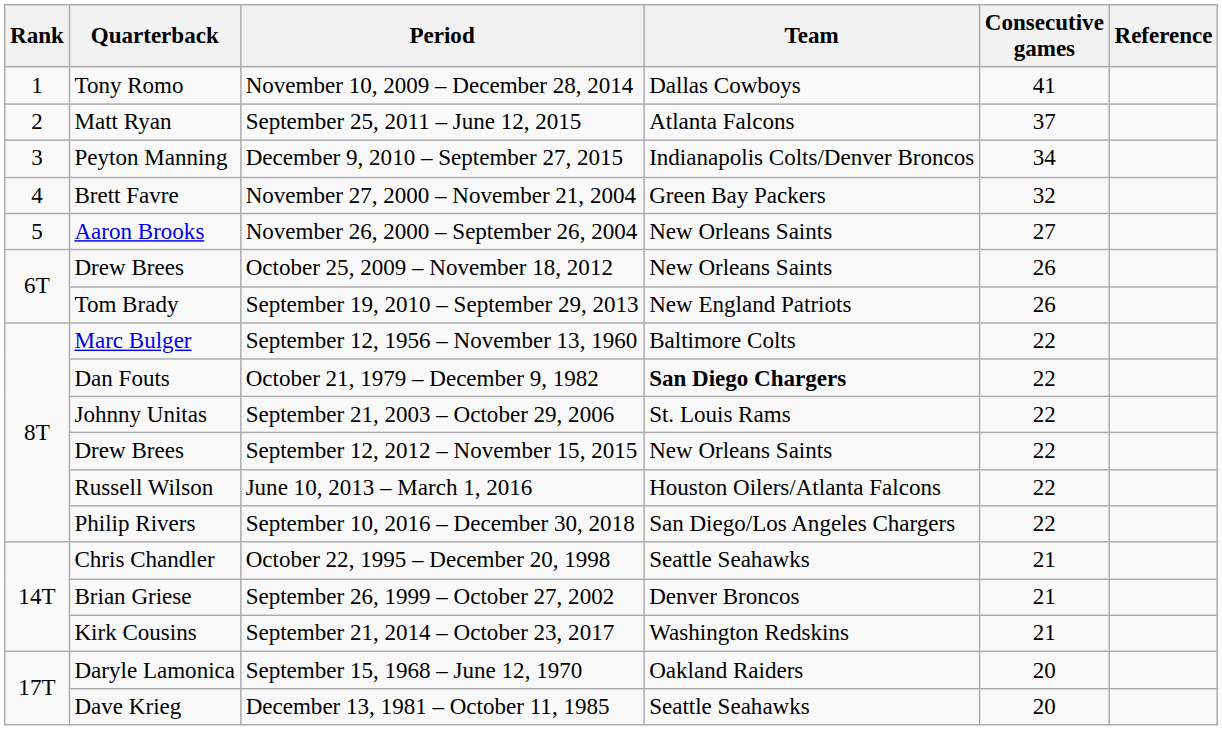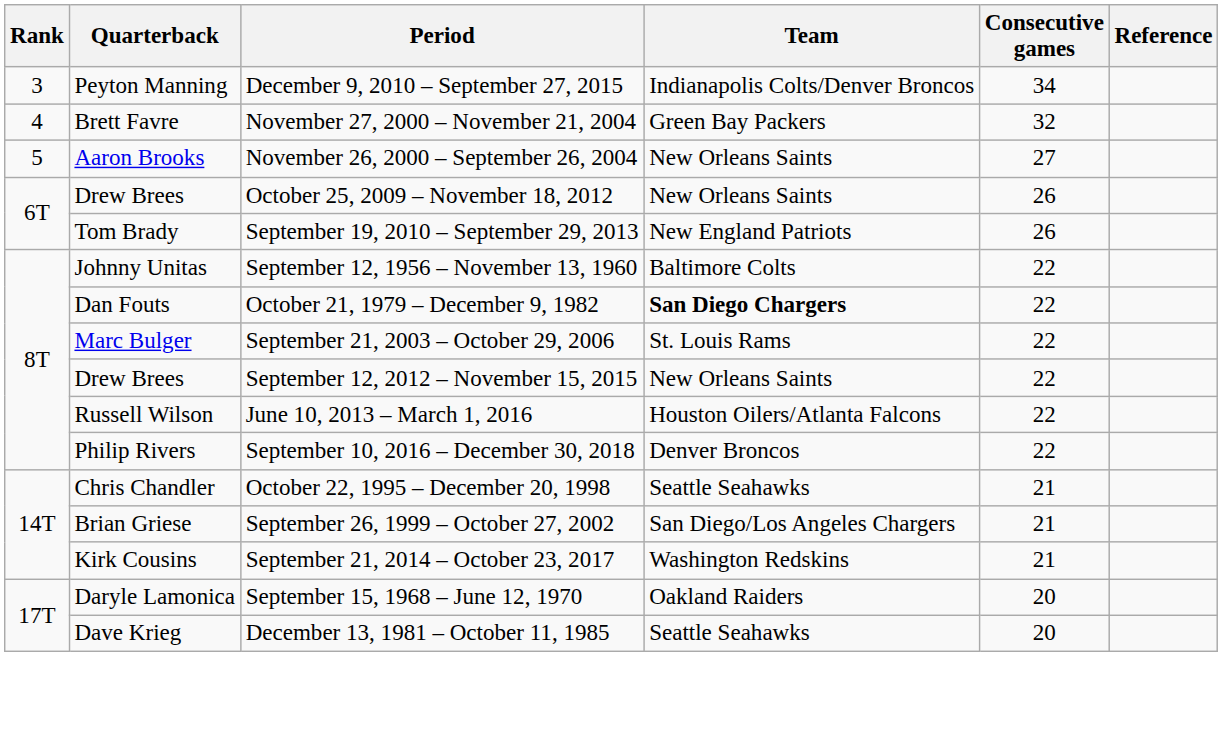- row: 1 | Tony Romo | November 10, 2009 – December 28, 2014 | Dallas Cowboys | 41
- row: 2 | Matt Ryan | September 25, 2011 – June 12, 2015 | Atlanta Falcons | 37
September 12, 1956 – November 13, 1960 | Quarterback: Marc Bulger -> Johnny Unitas
September 21, 2003 – October 29, 2006 | Quarterback: Johnny Unitas -> Marc Bulger
September 10, 2016 – December 30, 2018 | Team: San Diego/Los Angeles Chargers -> Denver Broncos
September 26, 1999 – October 27, 2002 | Team: Denver Broncos -> San Diego/Los Angeles Chargers
